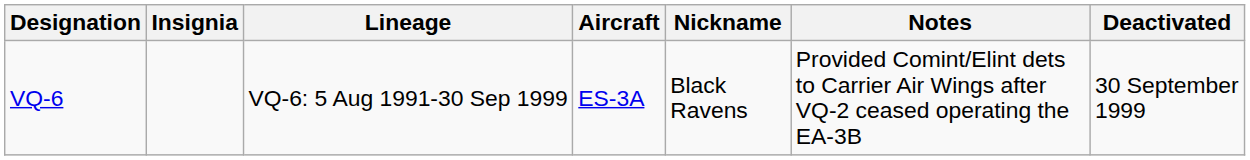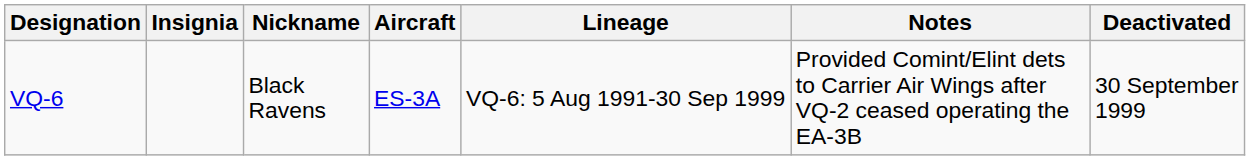columns swapped: Nickname <-> Lineage
